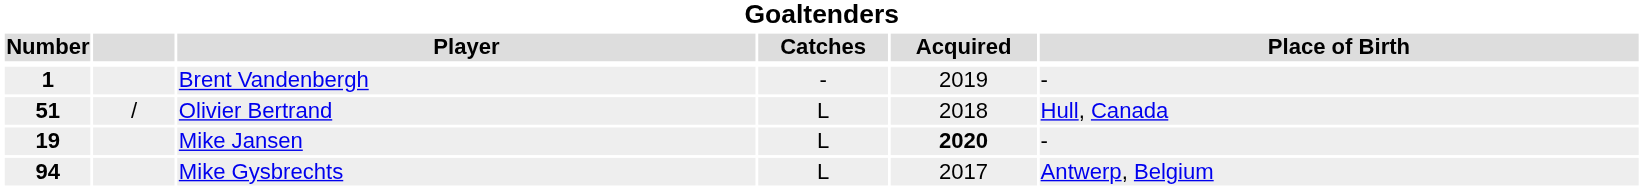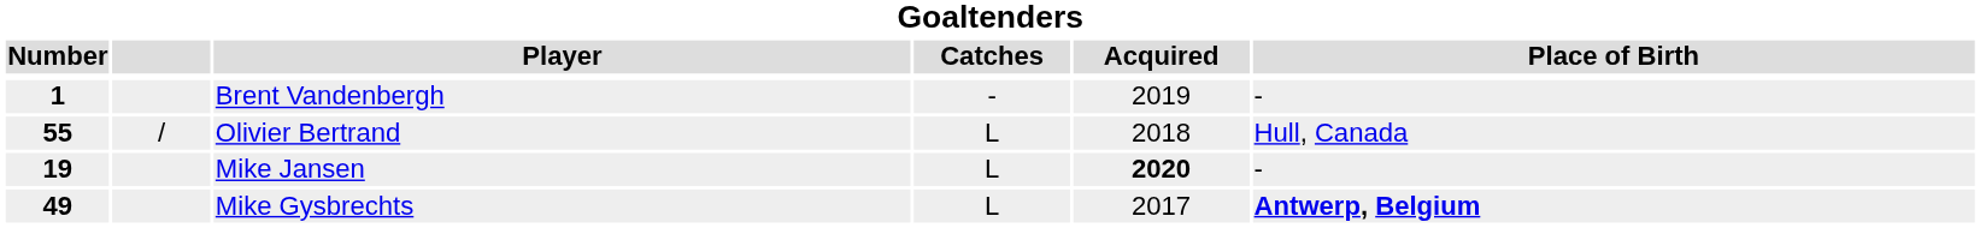Olivier Bertrand | Number: 51 -> 55
Mike Gysbrechts | Number: 94 -> 49
Mike Gysbrechts | Place of Birth: normal -> bold
